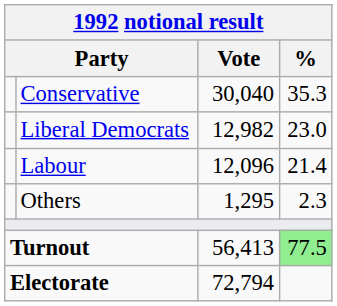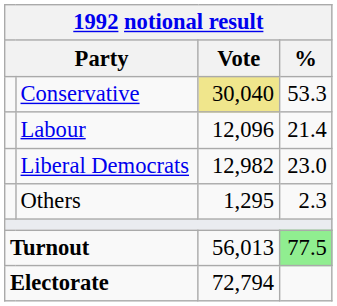Conservative | Vote: no background -> khaki background
Conservative | %: 35.3 -> 53.3
rows swapped: Liberal Democrats <-> Labour
Turnout | Vote: 56,413 -> 56,013
